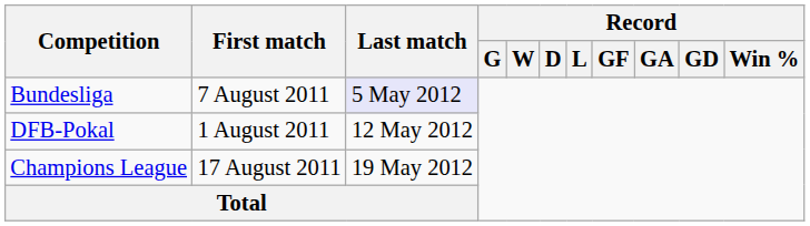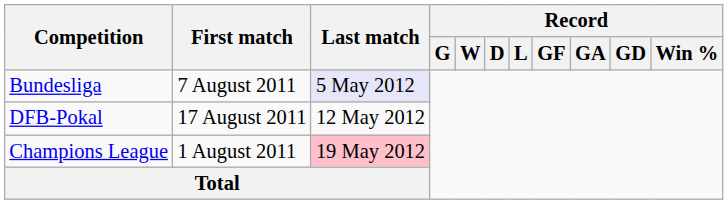DFB-Pokal | First match: 1 August 2011 -> 17 August 2011
Champions League | First match: 17 August 2011 -> 1 August 2011
Champions League | Last match: no background -> pink background
